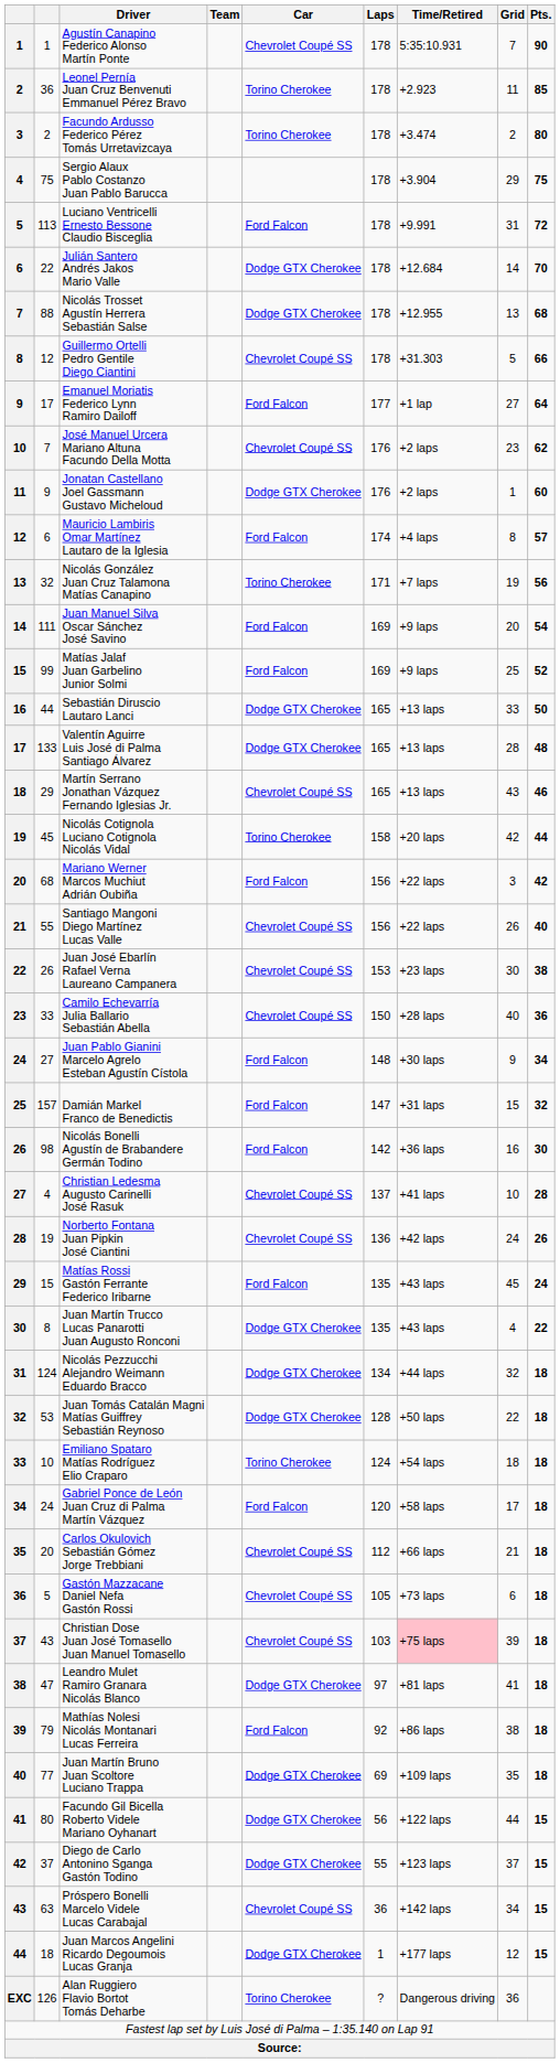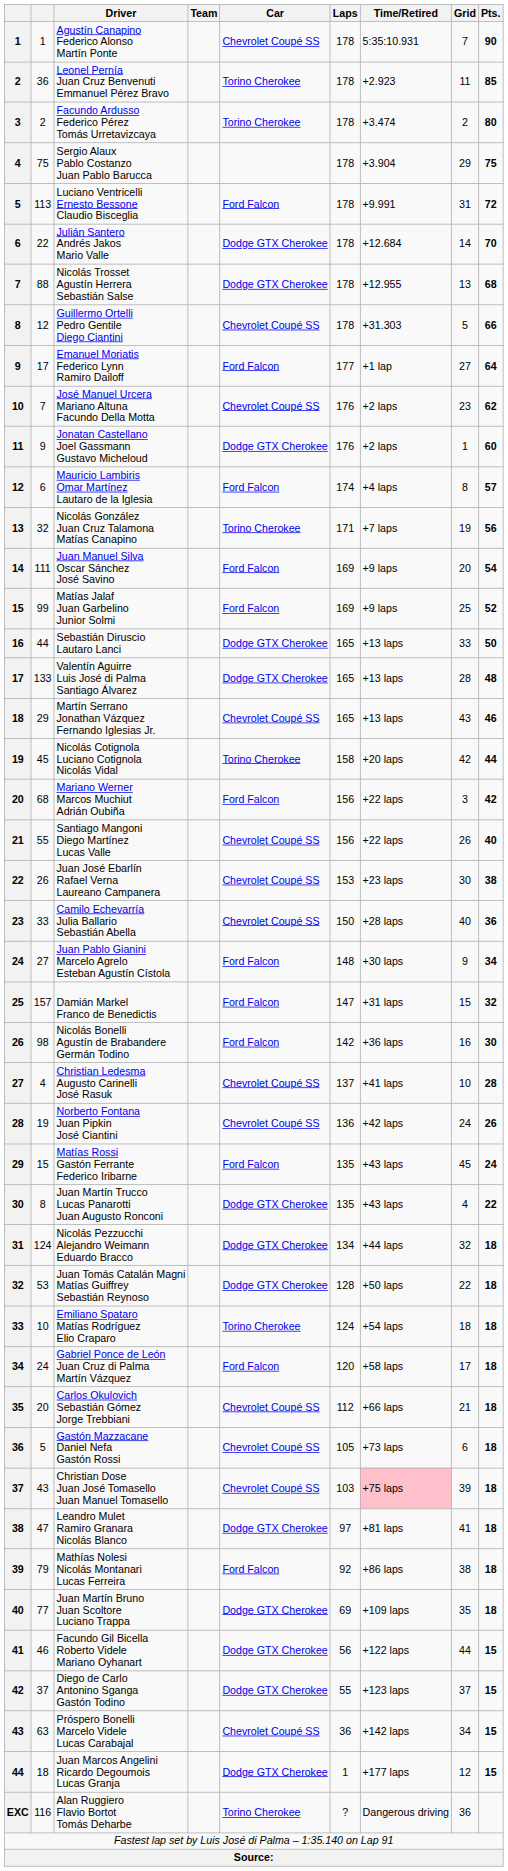Facundo Gil Bicella Roberto Videle Mariano Oyhanart | column 2: 80 -> 46
Alan Ruggiero Flavio Bortot Tomás Deharbe | column 2: 126 -> 116
